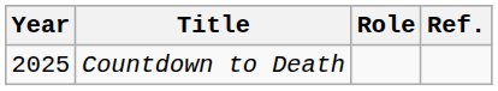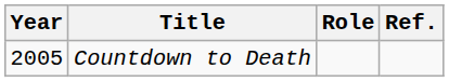Countdown to Death | Year: 2025 -> 2005
